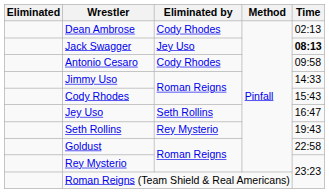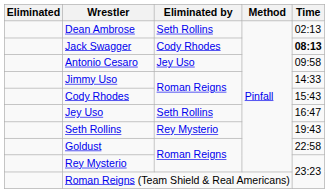Dean Ambrose | Eliminated by: Cody Rhodes -> Seth Rollins
Jack Swagger | Eliminated by: Jey Uso -> Cody Rhodes
Antonio Cesaro | Eliminated by: Cody Rhodes -> Jey Uso
